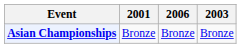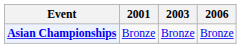columns swapped: 2003 <-> 2006
